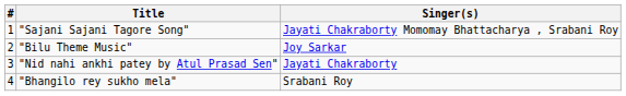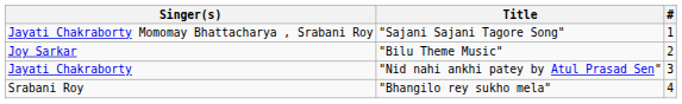columns swapped: # <-> Singer(s)
